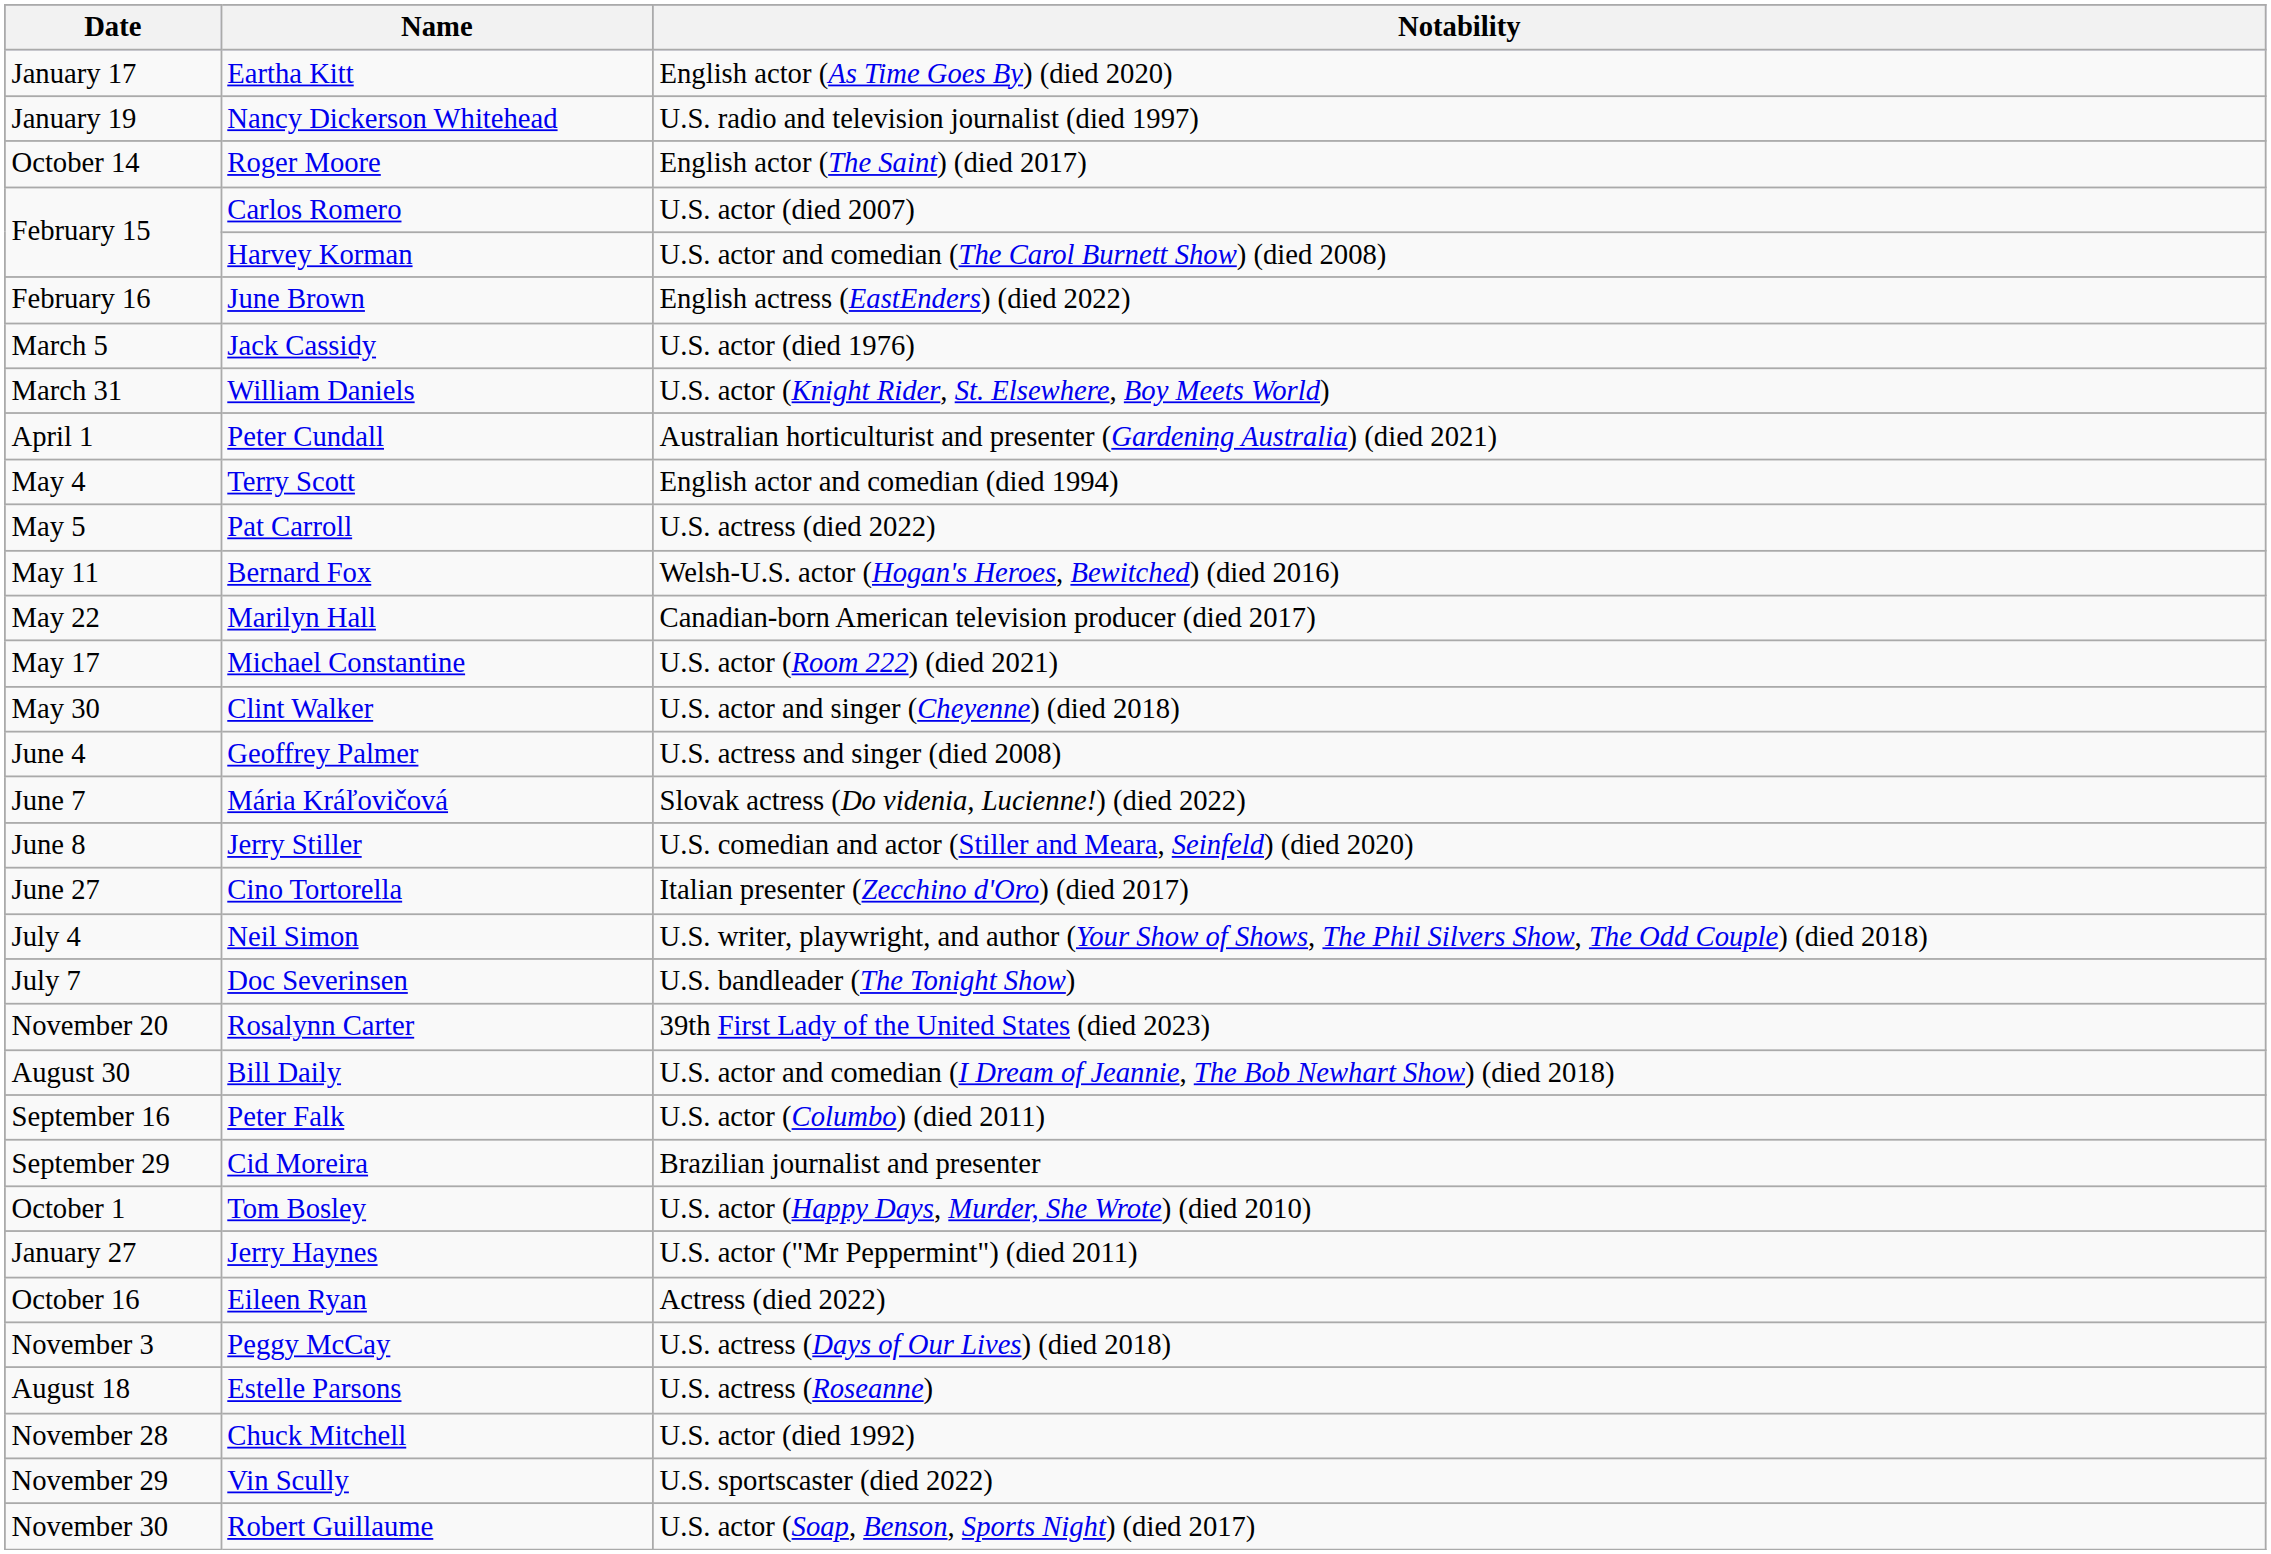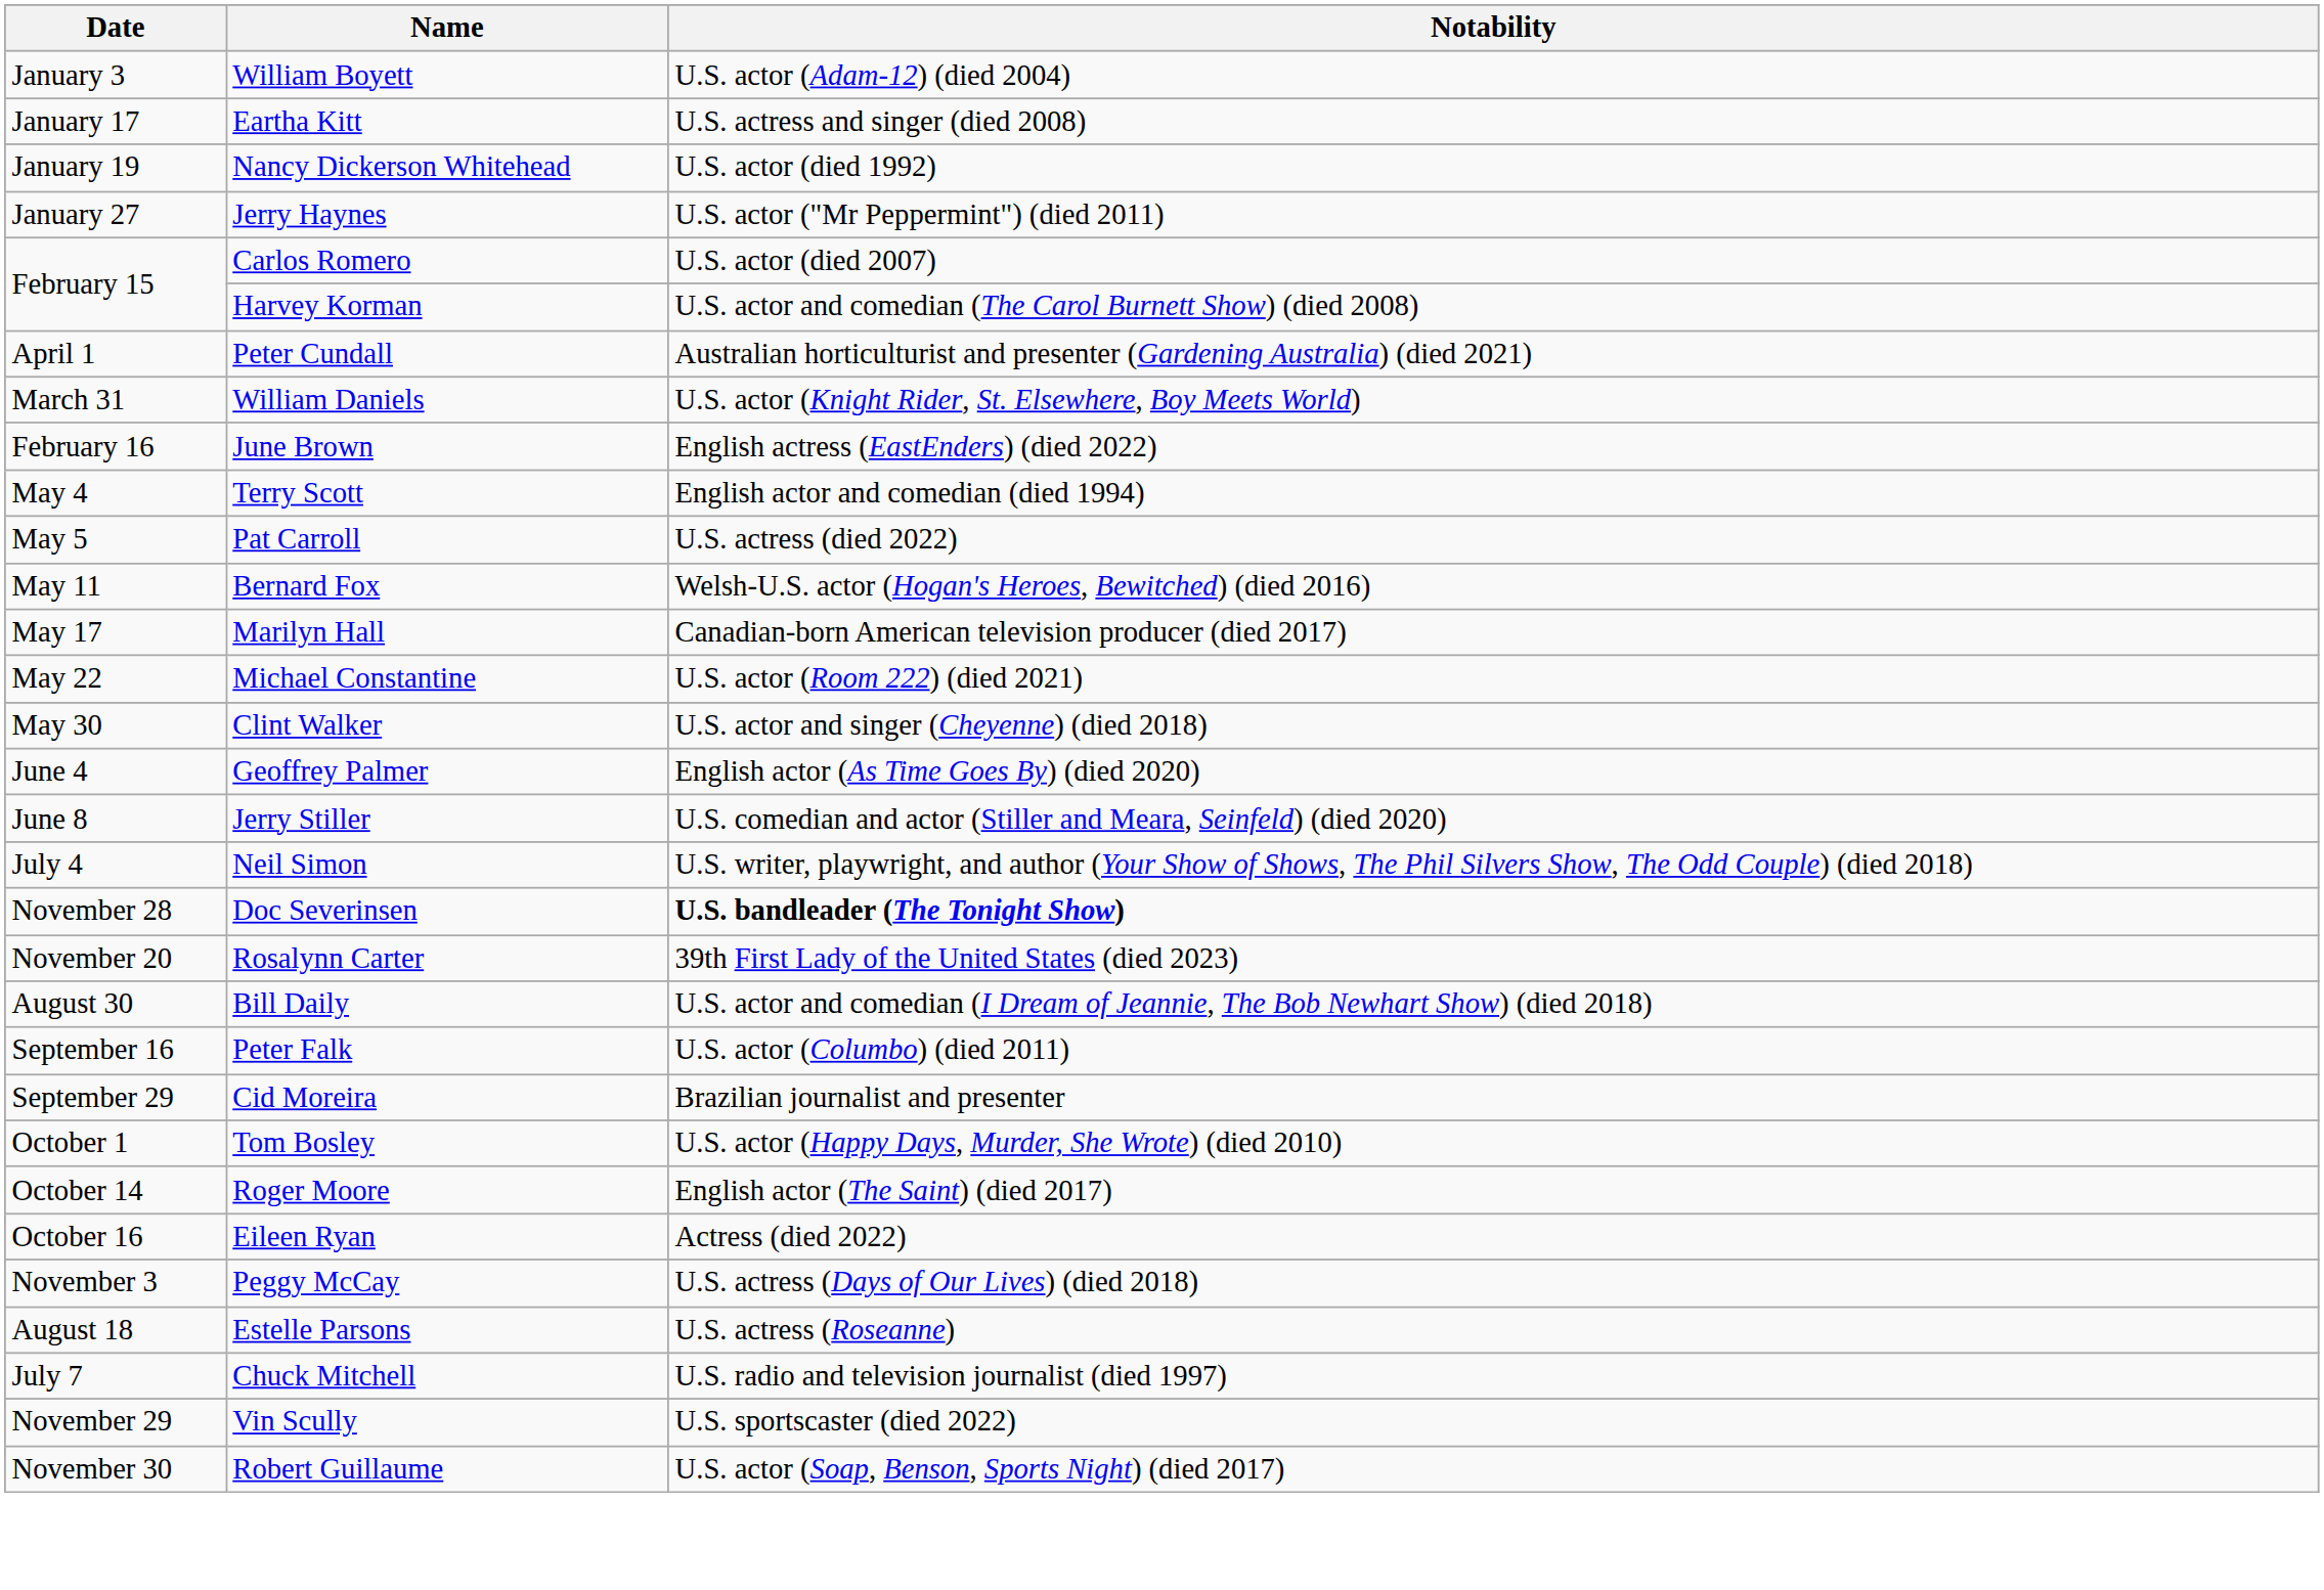+ row: January 3 | William Boyett | U.S. actor (Adam-12) (died 2004)
Eartha Kitt | Notability: English actor (As Time Goes By) (died 2020) -> U.S. actress and singer (died 2008)
Nancy Dickerson Whitehead | Notability: U.S. radio and television journalist (died 1997) -> U.S. actor (died 1992)
rows swapped: Jerry Haynes <-> Roger Moore
rows swapped: June Brown <-> Peter Cundall
- row: March 5 | Jack Cassidy | U.S. actor (died 1976)
Marilyn Hall | Date: May 22 -> May 17
Michael Constantine | Date: May 17 -> May 22
Geoffrey Palmer | Notability: U.S. actress and singer (died 2008) -> English actor (As Time Goes By) (died 2020)
- row: June 7 | Mária Kráľovičová | Slovak actress (Do videnia, Lucienne!) (died 2022)
- row: June 27 | Cino Tortorella | Italian presenter (Zecchino d'Oro) (died 2017)
Doc Severinsen | Date: July 7 -> November 28
Doc Severinsen | Notability: normal -> bold
Chuck Mitchell | Date: November 28 -> July 7
Chuck Mitchell | Notability: U.S. actor (died 1992) -> U.S. radio and television journalist (died 1997)
